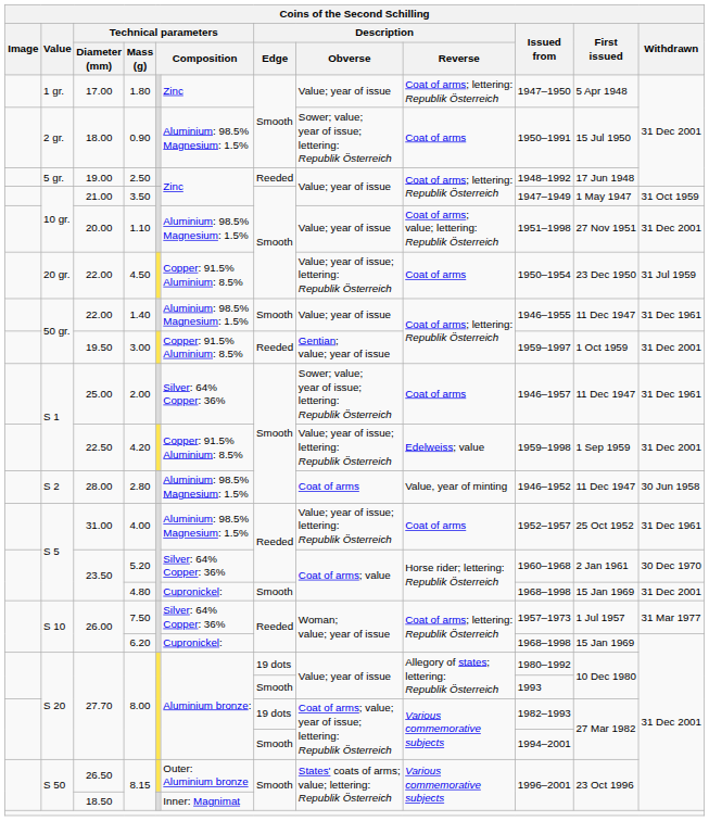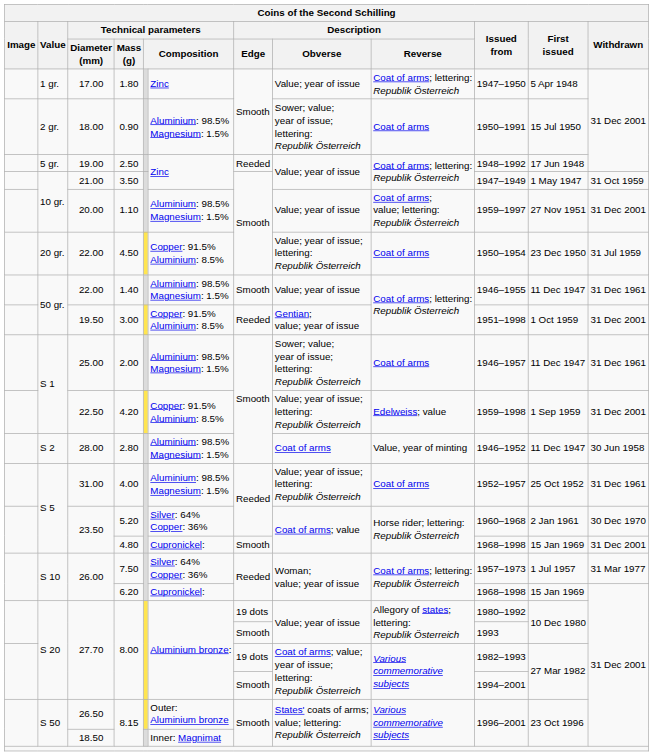1.10 | Coins of the Second Schilling / Issued from: 1951–1998 -> 1959–1997
3.00 | Coins of the Second Schilling / Issued from: 1959–1997 -> 1951–1998
2.00 | column 6: Silver: 64% Copper: 36% -> Aluminium: 98.5% Magnesium: 1.5%
